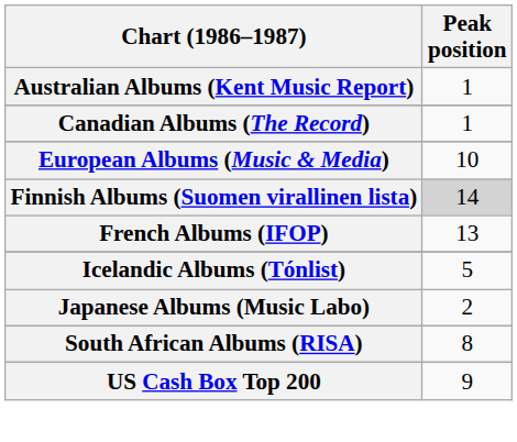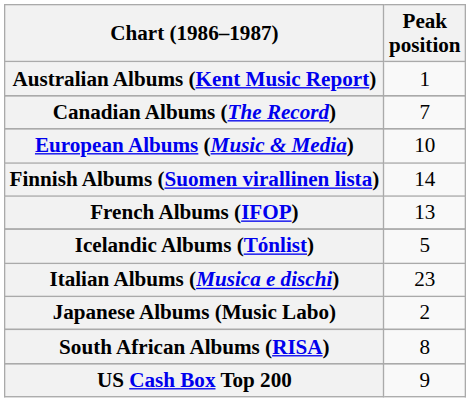Canadian Albums (The Record) | Peak position: 1 -> 7
Finnish Albums (Suomen virallinen lista) | Peak position: lightgrey background -> no background
+ row: Italian Albums (Musica e dischi) | 23
